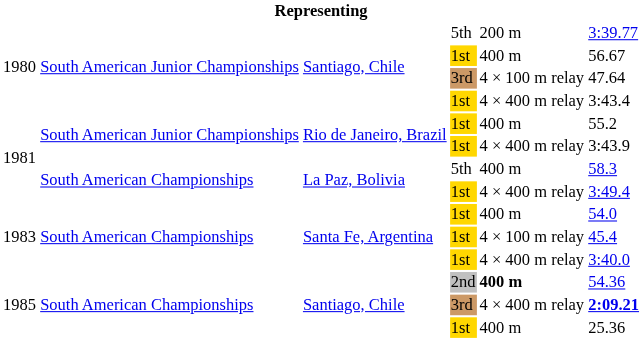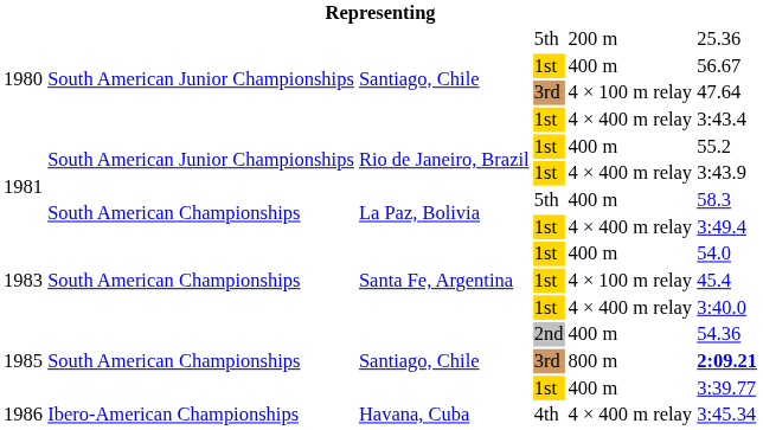1980 / 5th | column 6: 3:39.77 -> 25.36
1985 / 2nd | column 5: bold -> normal
1985 / 3rd | column 5: 4 × 400 m relay -> 800 m
1985 / 1st | column 6: 25.36 -> 3:39.77
+ row: 1986 | Ibero-American Championships | Havana, Cuba | 4th | 4 × 400 m relay | 3:45.34
